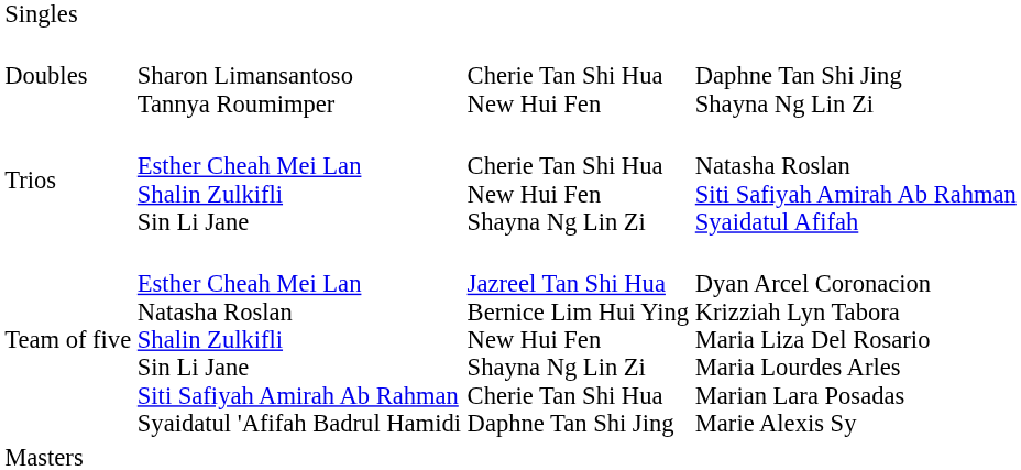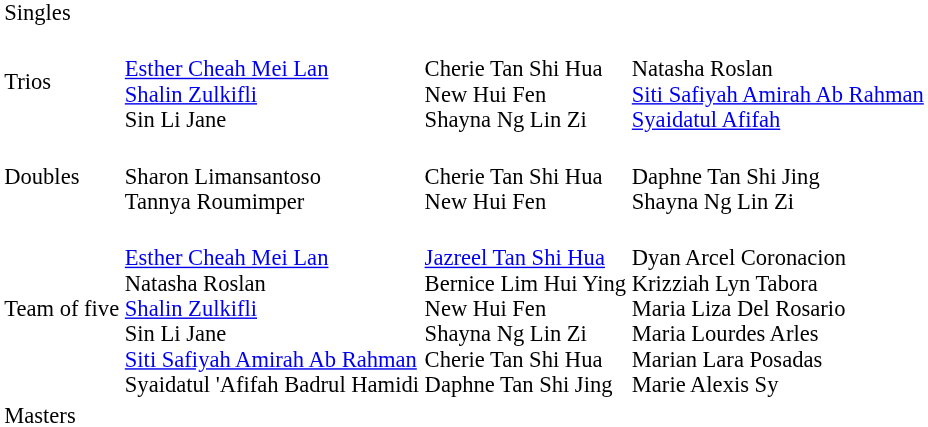rows swapped: Doubles <-> Trios
